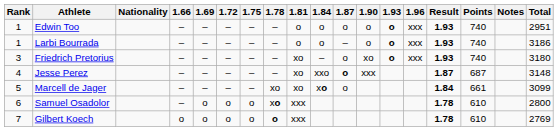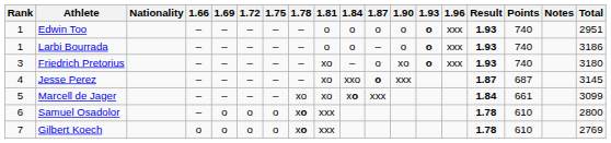Jesse Perez | Total: 3148 -> 3145
Marcell de Jager | 1.87: o -> xxx
Gilbert Koech | 1.78: o -> xo
